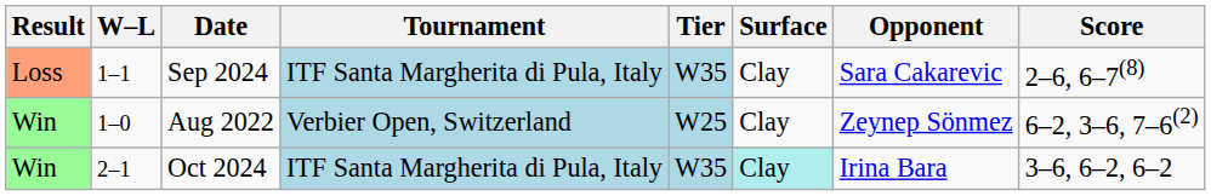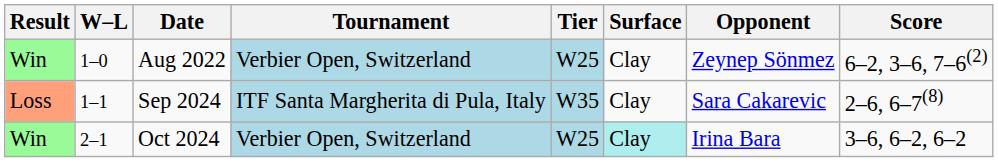rows swapped: Aug 2022 <-> Sep 2024
Oct 2024 | Tournament: ITF Santa Margherita di Pula, Italy -> Verbier Open, Switzerland
Oct 2024 | Tier: W35 -> W25
